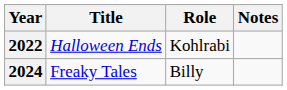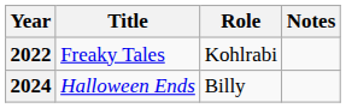2022 | Title: Halloween Ends -> Freaky Tales
2024 | Title: Freaky Tales -> Halloween Ends
